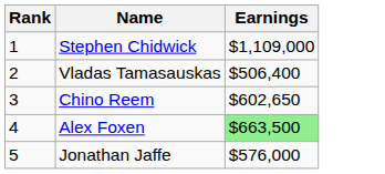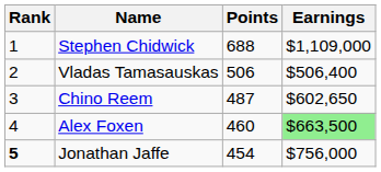+ column: Points | 688 | 506 | 487 | 460 | 454
Jonathan Jaffe | Rank: normal -> bold
Jonathan Jaffe | Earnings: $576,000 -> $756,000
